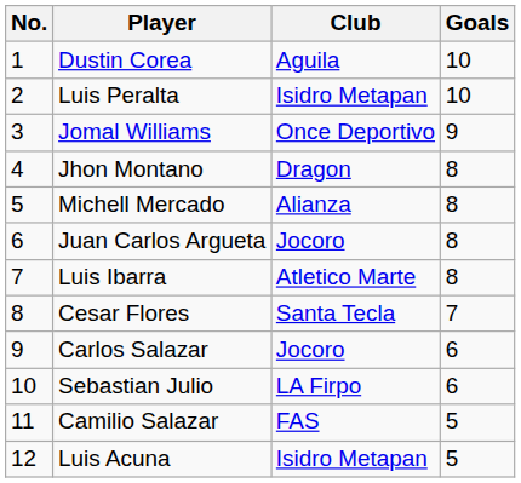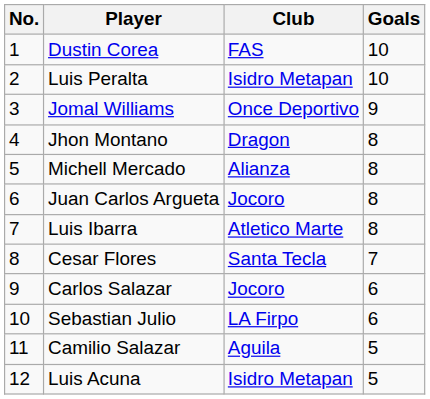Dustin Corea | Club: Aguila -> FAS
Camilio Salazar | Club: FAS -> Aguila
